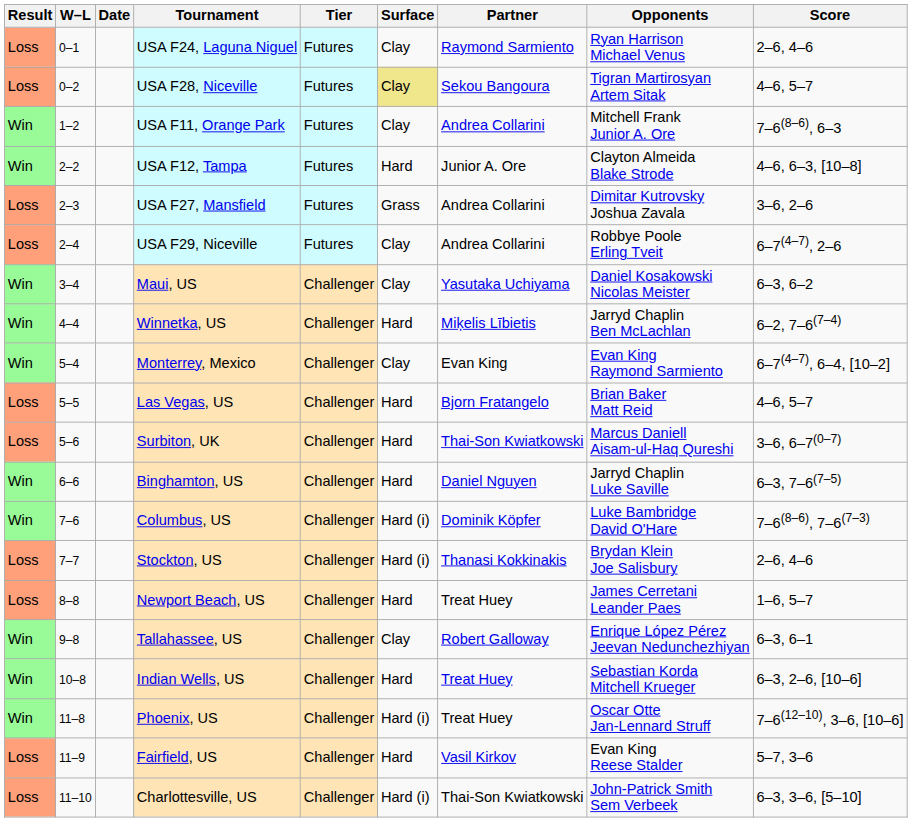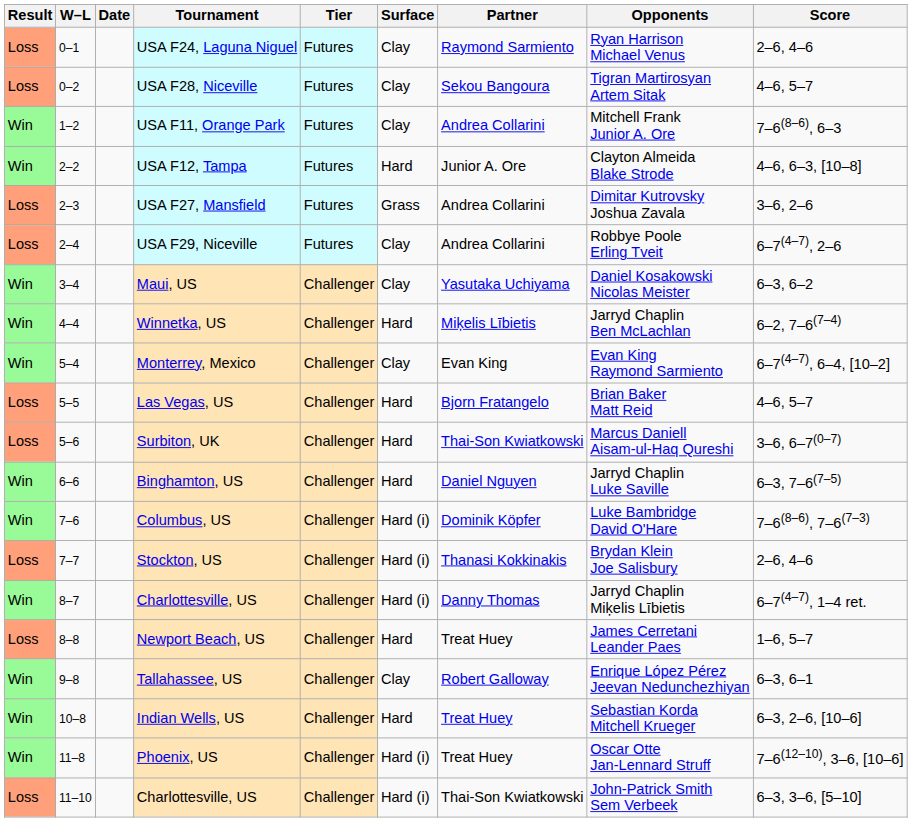USA F28, Niceville | Surface: khaki background -> no background
+ row: Win | 8–7 | Charlottesville, US | Challenger | Hard (i) | Danny Thomas | Jarryd Chaplin Miķelis Lībietis | 6–7(4–7), 1–4 ret.
- row: Loss | 11–9 | Fairfield, US | Challenger | Hard | Vasil Kirkov | Evan King Reese Stalder | 5–7, 3–6
